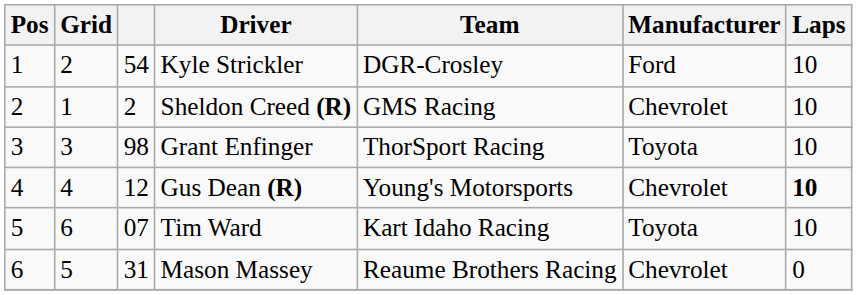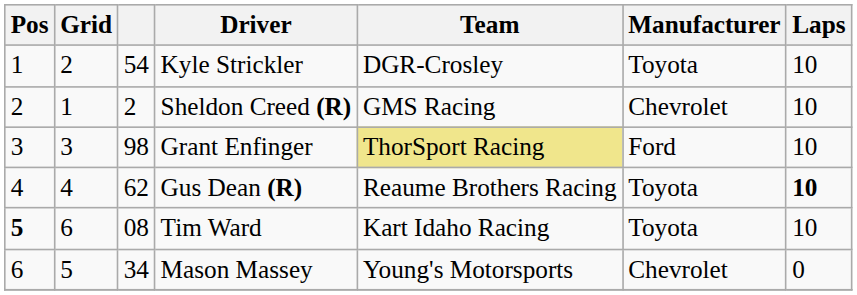Kyle Strickler | Manufacturer: Ford -> Toyota
Grant Enfinger | Team: no background -> khaki background
Grant Enfinger | Manufacturer: Toyota -> Ford
Gus Dean (R) | column 3: 12 -> 62
Gus Dean (R) | Team: Young's Motorsports -> Reaume Brothers Racing
Gus Dean (R) | Manufacturer: Chevrolet -> Toyota
Tim Ward | Pos: normal -> bold
Tim Ward | column 3: 07 -> 08
Mason Massey | column 3: 31 -> 34
Mason Massey | Team: Reaume Brothers Racing -> Young's Motorsports
